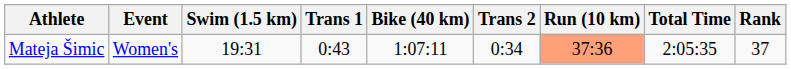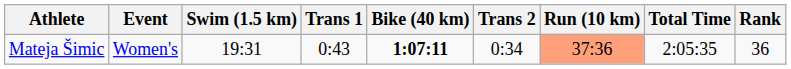Mateja Šimic | Bike (40 km): normal -> bold
Mateja Šimic | Rank: 37 -> 36
